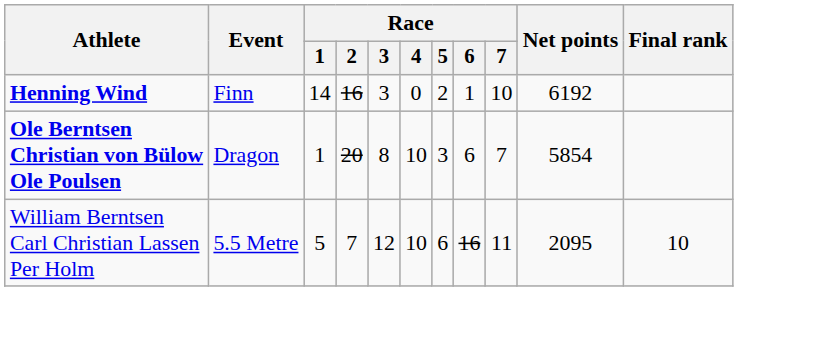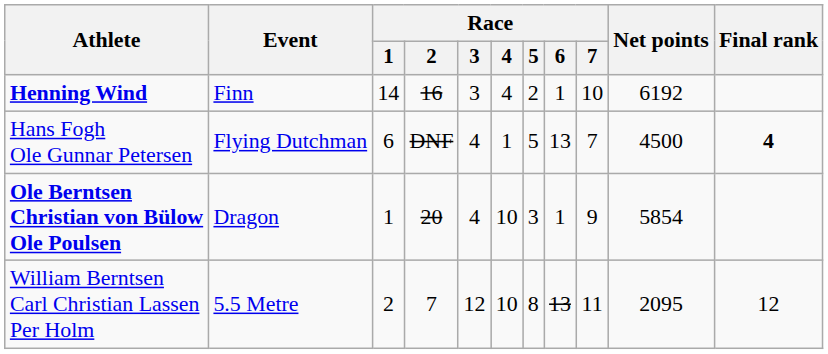Henning Wind | Race / 4: 0 -> 4
+ row: Hans Fogh Ole Gunnar Petersen | Flying Dutchman | 6 | DNF | 4 | 1 | 5 | 13 | 7 | 4500 | 4
Ole Berntsen Christian von Bülow Ole Poulsen | Race / 3: 8 -> 4
Ole Berntsen Christian von Bülow Ole Poulsen | Race / 6: 6 -> 1
Ole Berntsen Christian von Bülow Ole Poulsen | Race / 7: 7 -> 9
William Berntsen Carl Christian Lassen Per Holm | Race / 1: 5 -> 2
William Berntsen Carl Christian Lassen Per Holm | Race / 5: 6 -> 8
William Berntsen Carl Christian Lassen Per Holm | Race / 6: 16 -> 13
William Berntsen Carl Christian Lassen Per Holm | Final rank: 10 -> 12
